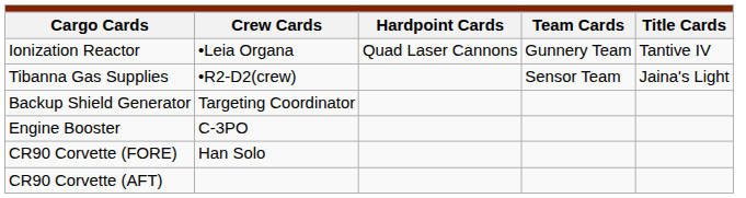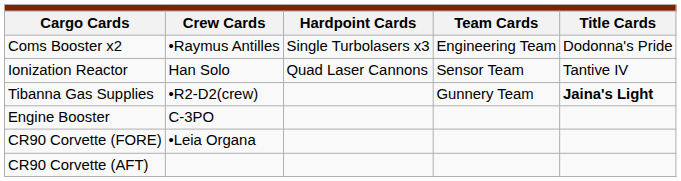+ row: Coms Booster x2 | •Raymus Antilles | Single Turbolasers x3 | Engineering Team | Dodonna's Pride
Ionization Reactor | column 2: •Leia Organa -> Han Solo
Ionization Reactor | column 4: Gunnery Team -> Sensor Team
Tibanna Gas Supplies | column 4: Sensor Team -> Gunnery Team
Tibanna Gas Supplies | column 5: normal -> bold
- row: Backup Shield Generator | Targeting Coordinator
CR90 Corvette (FORE) | column 2: Han Solo -> •Leia Organa
